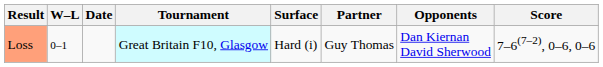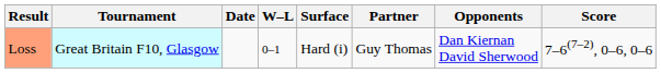columns swapped: W–L <-> Tournament
